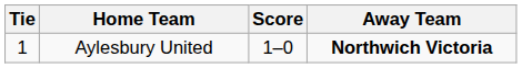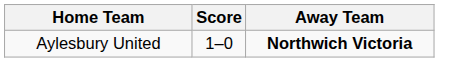- column: Tie | 1
